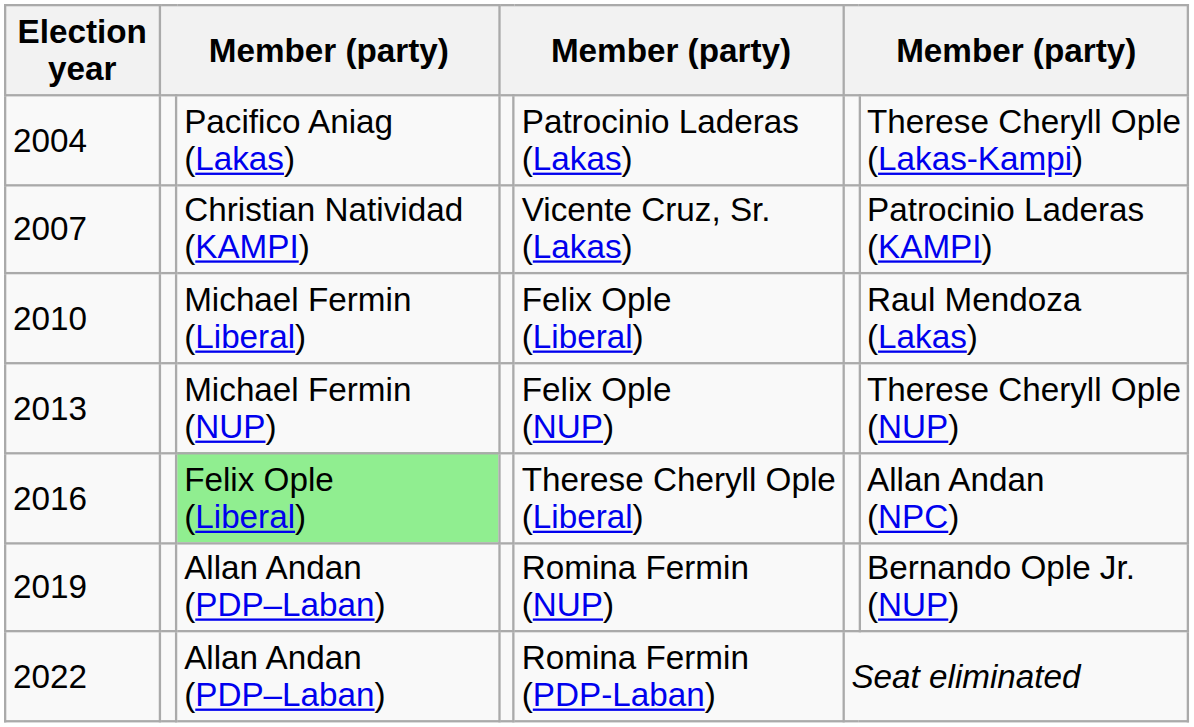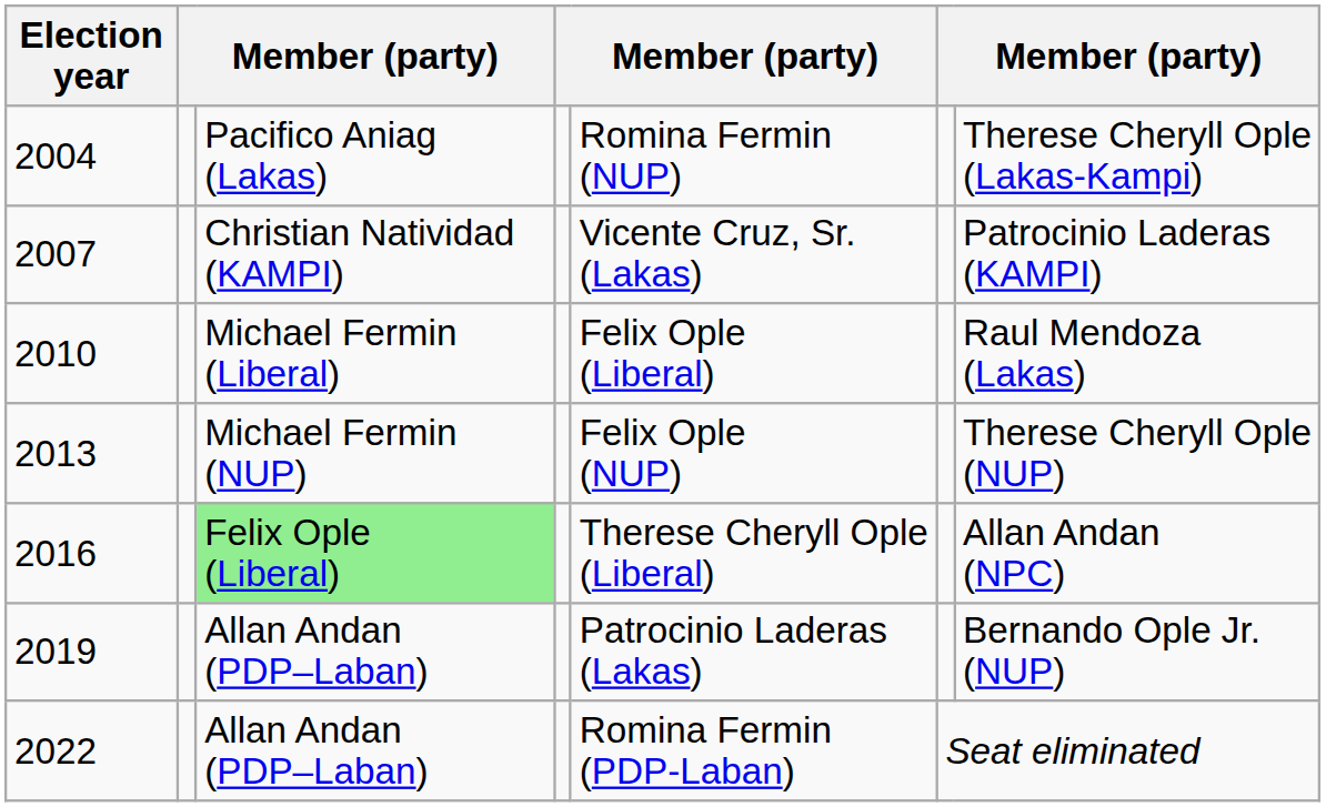2004 | column 5: Patrocinio Laderas (Lakas) -> Romina Fermin (NUP)
2019 | column 5: Romina Fermin (NUP) -> Patrocinio Laderas (Lakas)
